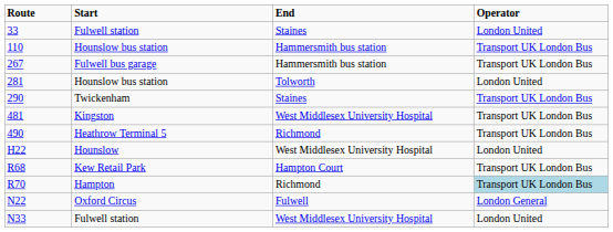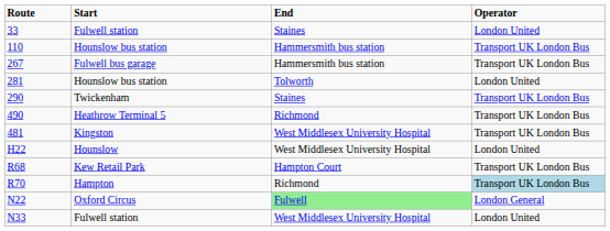rows swapped: 481 <-> 490
N22 | End: no background -> lightgreen background
